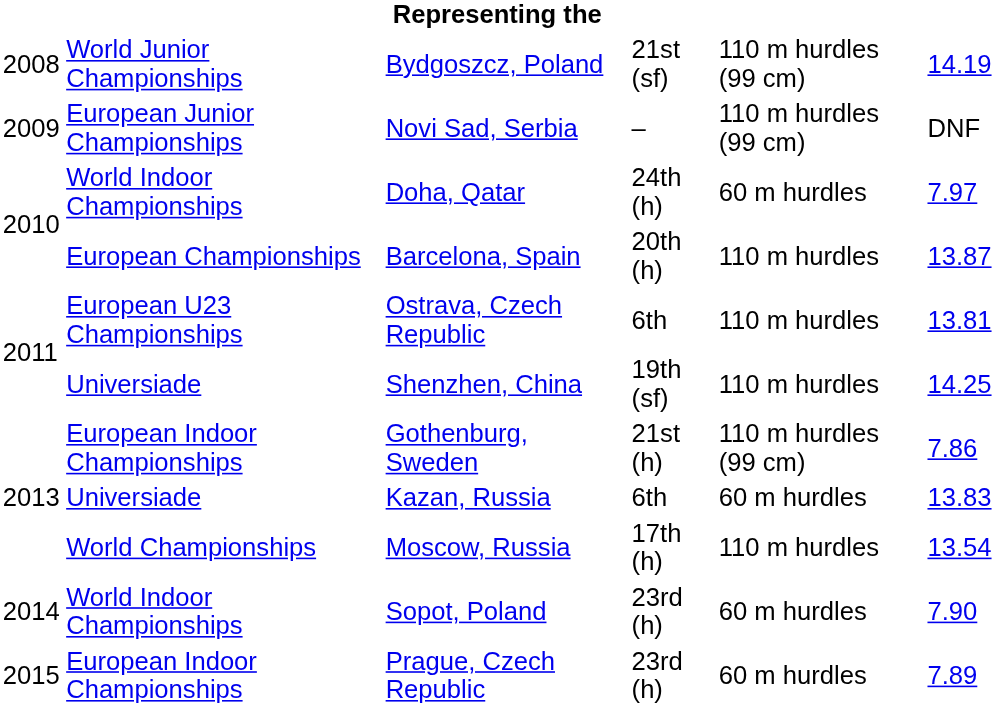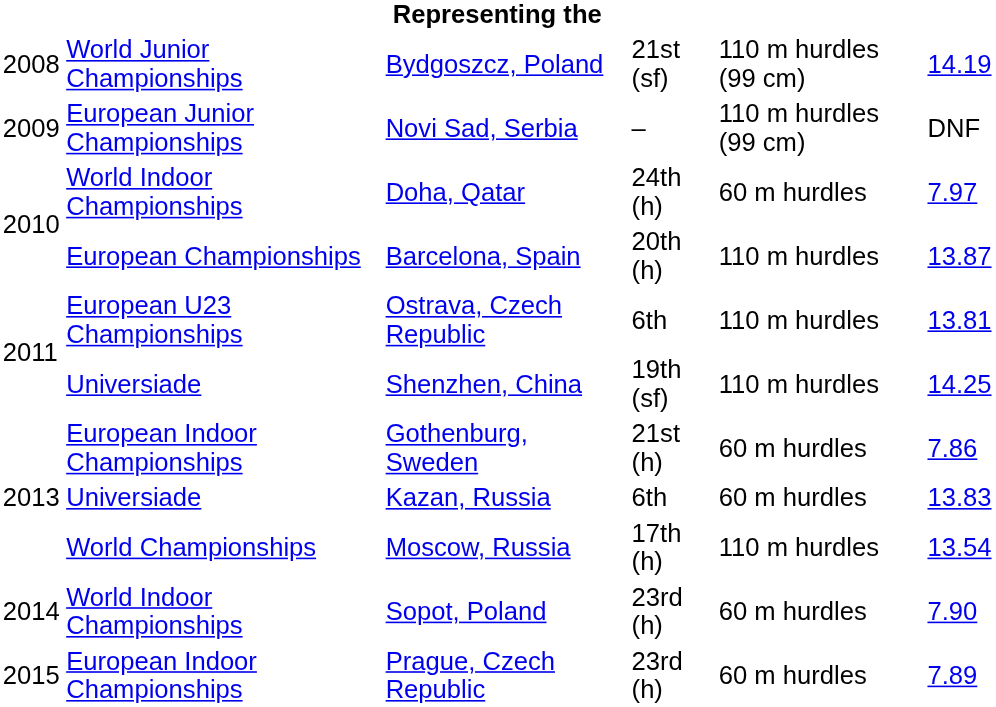Gothenburg, Sweden | column 5: 110 m hurdles (99 cm) -> 60 m hurdles
